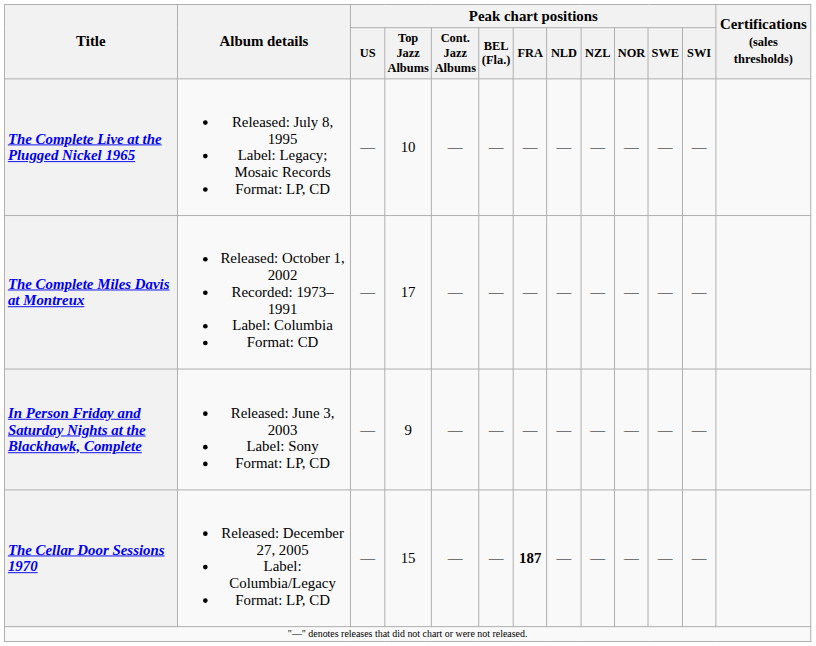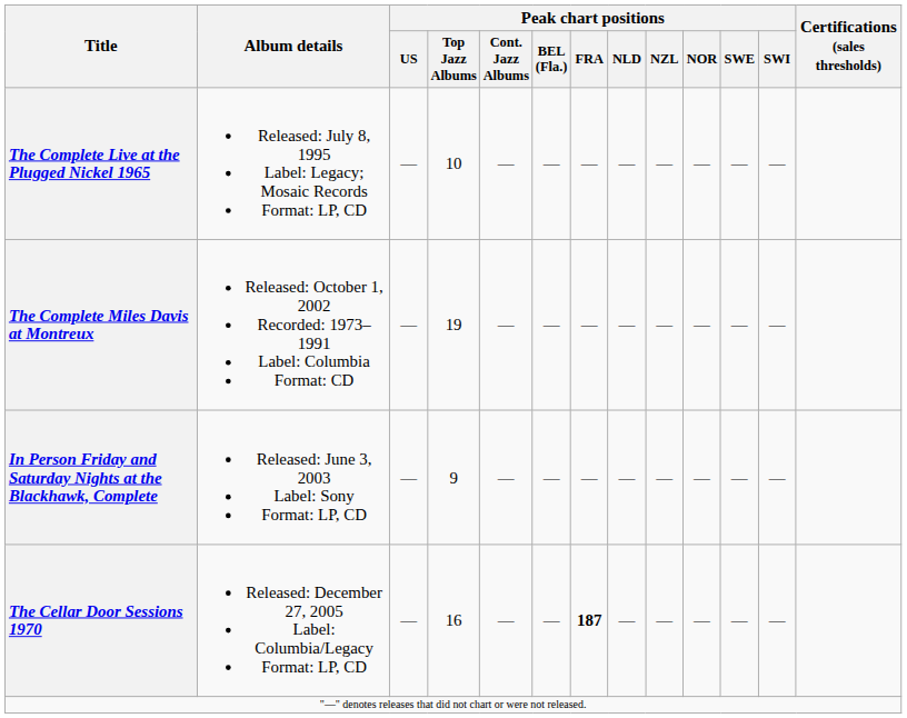The Complete Miles Davis at Montreux | Peak chart positions / Top Jazz Albums: 17 -> 19
The Cellar Door Sessions 1970 | Peak chart positions / Top Jazz Albums: 15 -> 16
